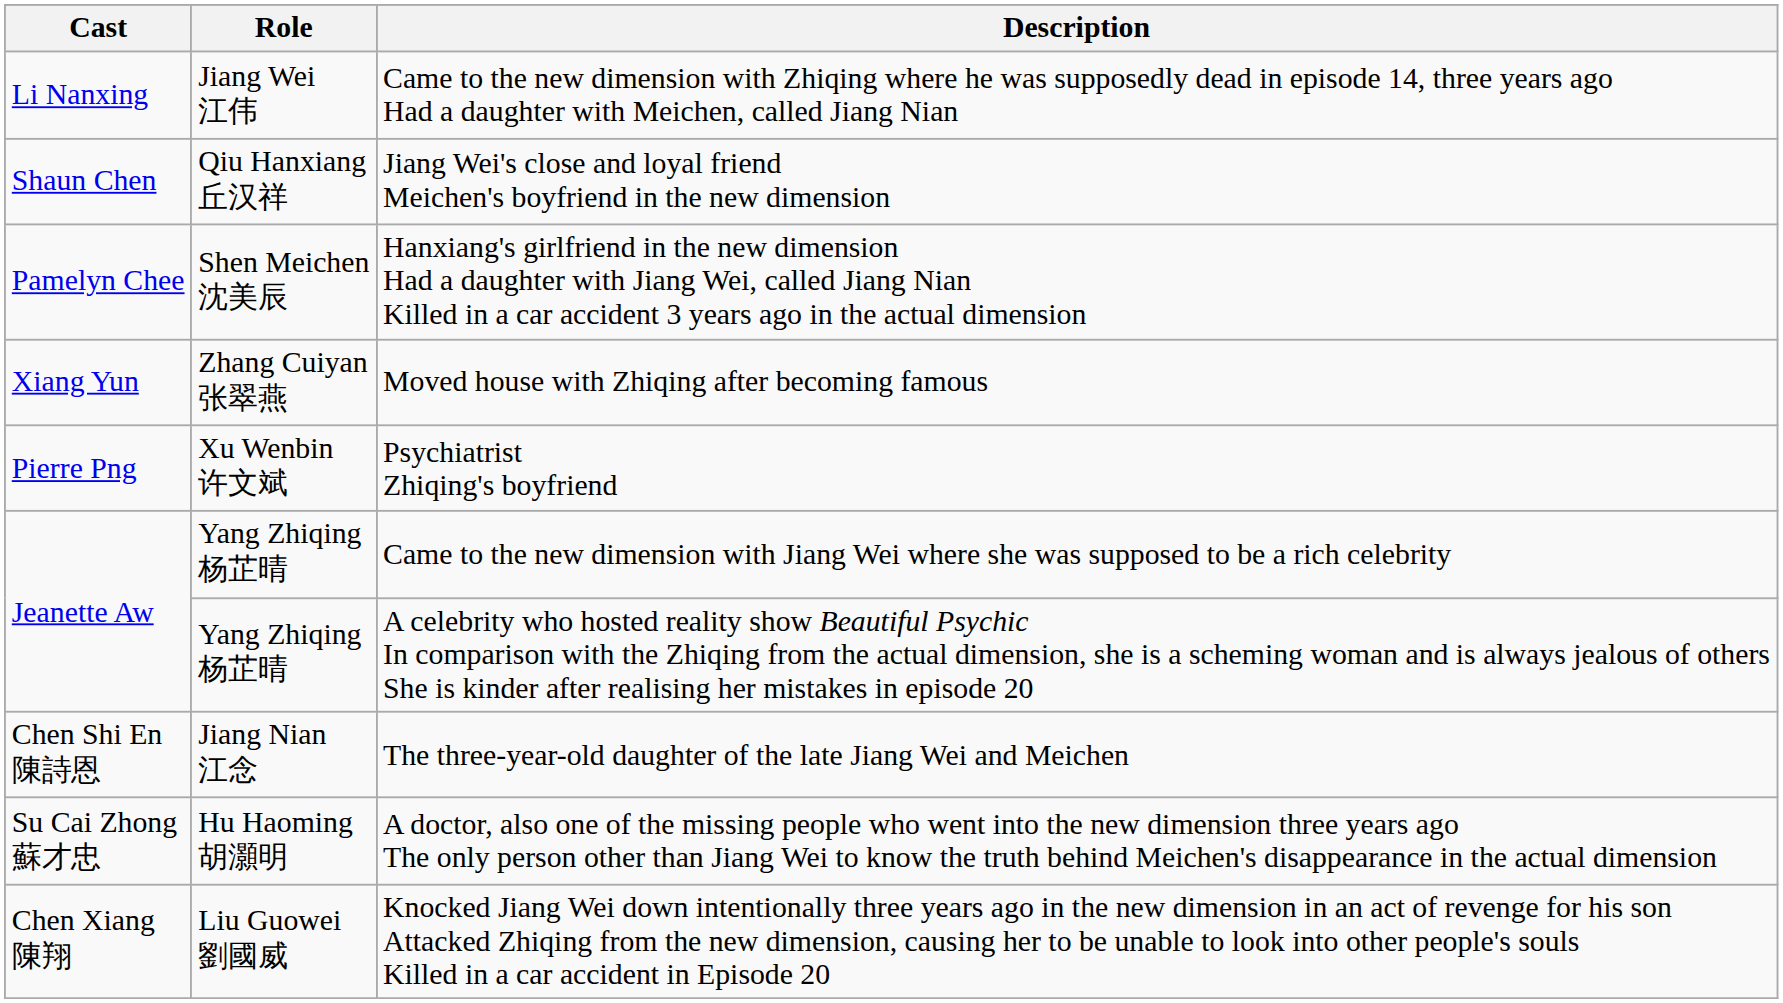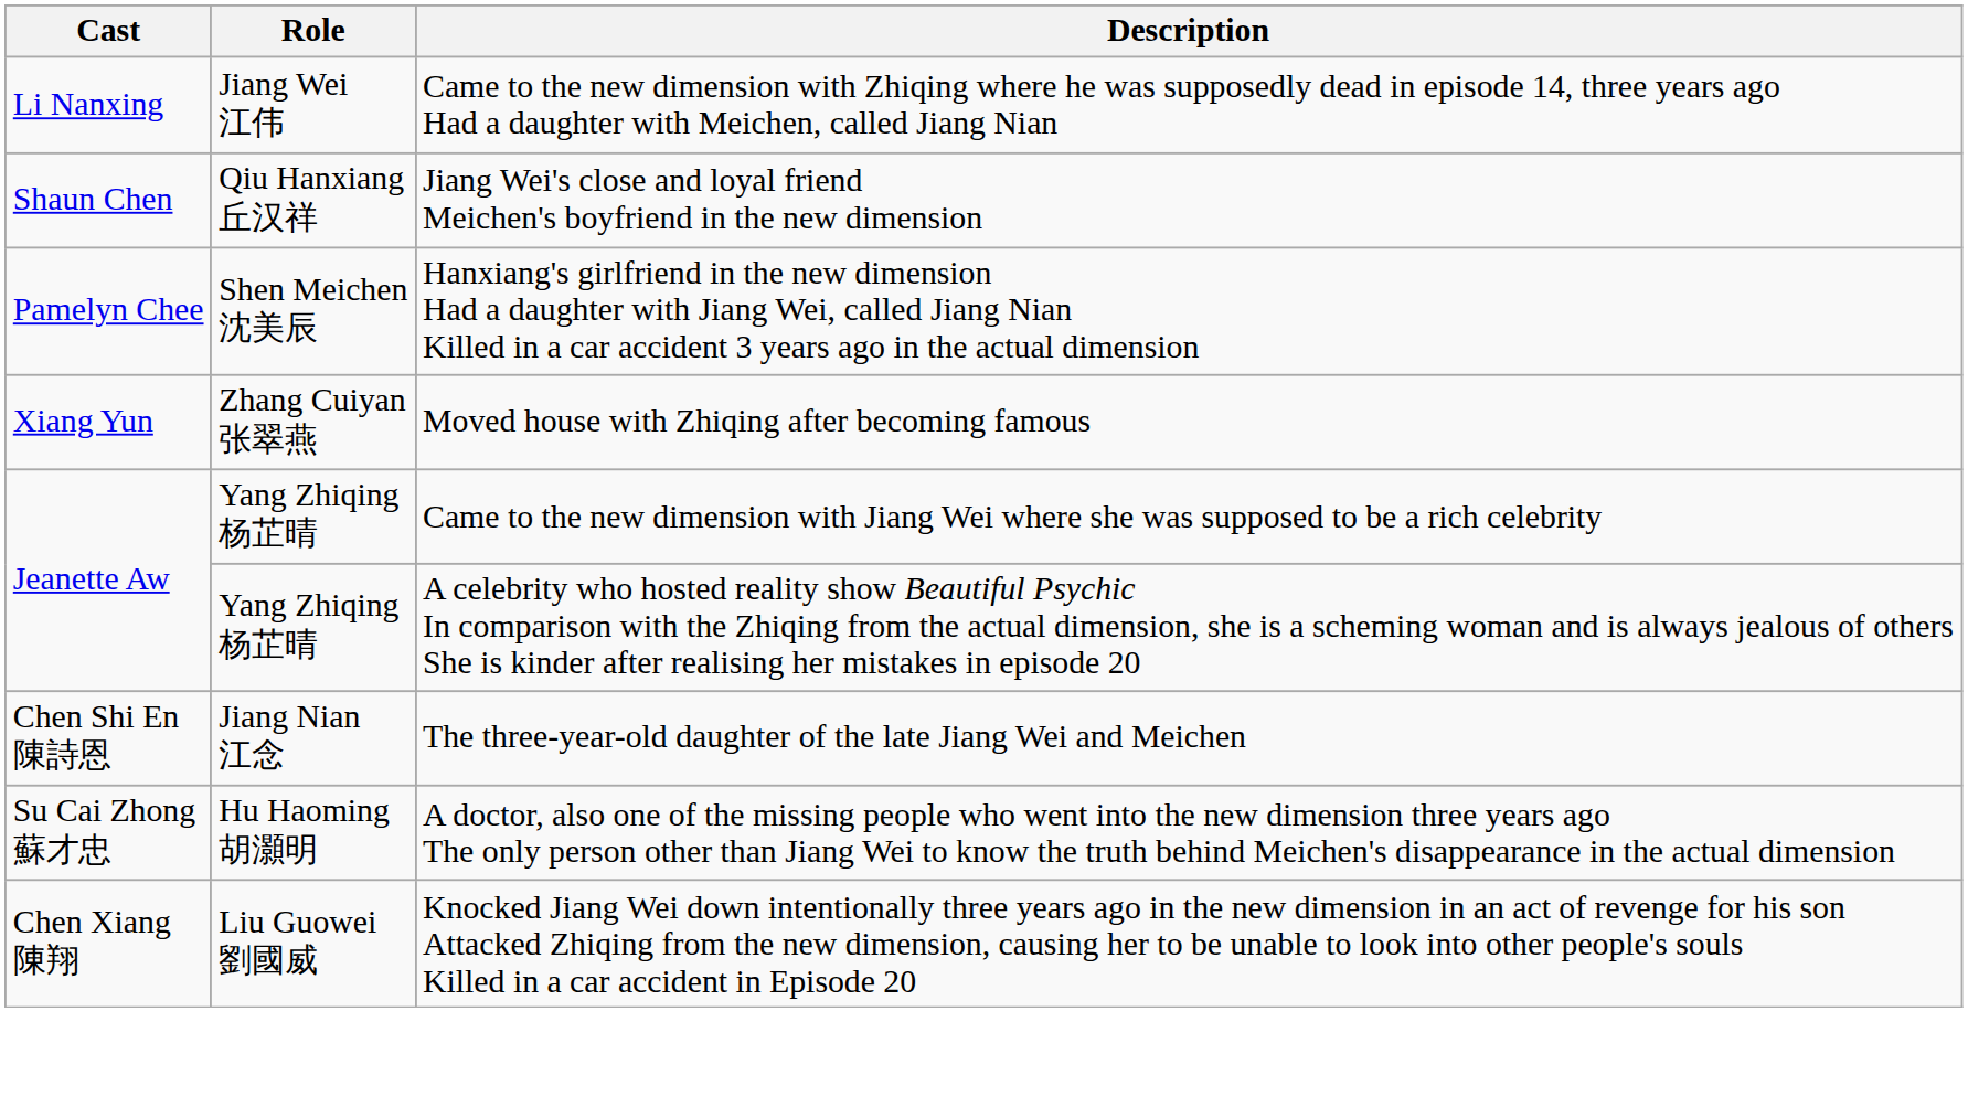- row: Pierre Png | Xu Wenbin 许文斌 | Psychiatrist Zhiqing's boyfriend
